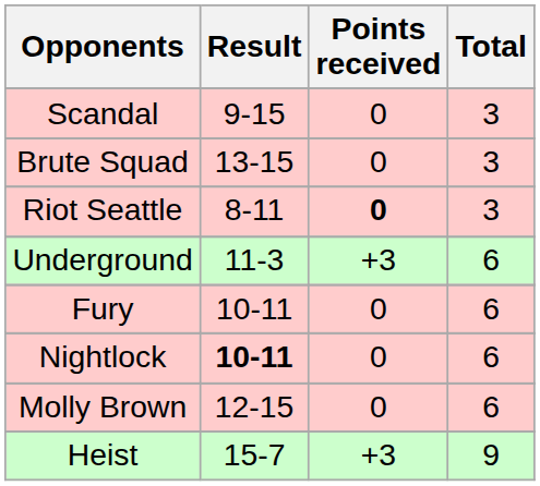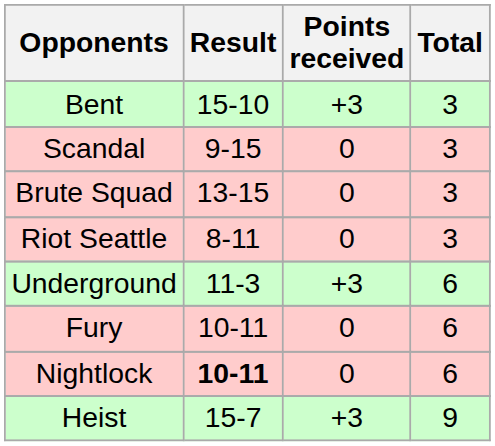+ row: Bent | 15-10 | +3 | 3
Riot Seattle | Points received: bold -> normal
- row: Molly Brown | 12-15 | 0 | 6
